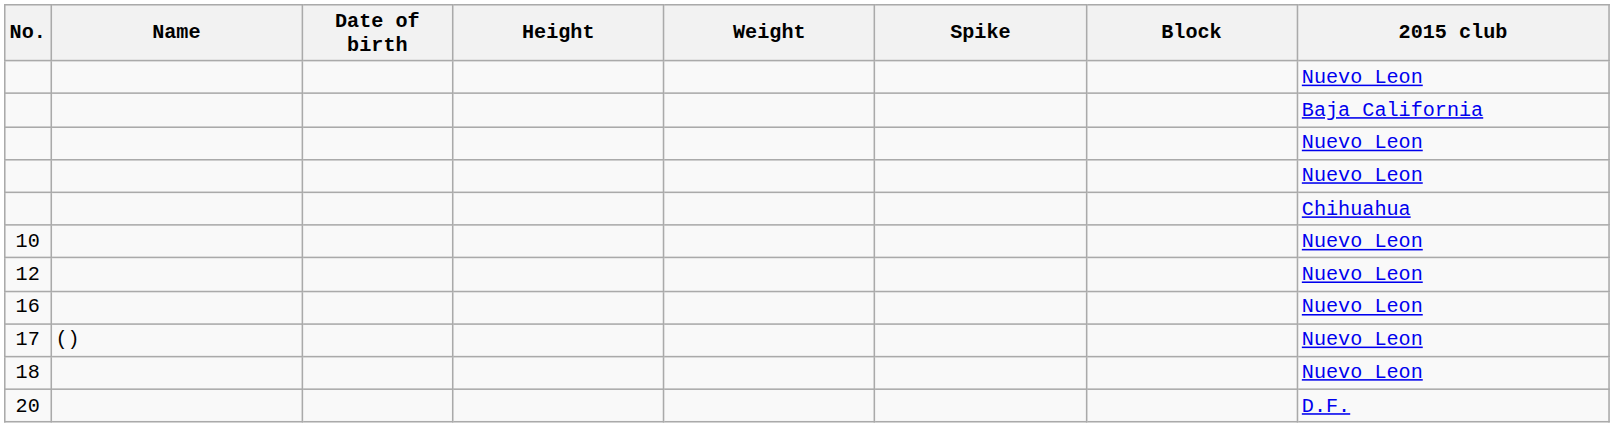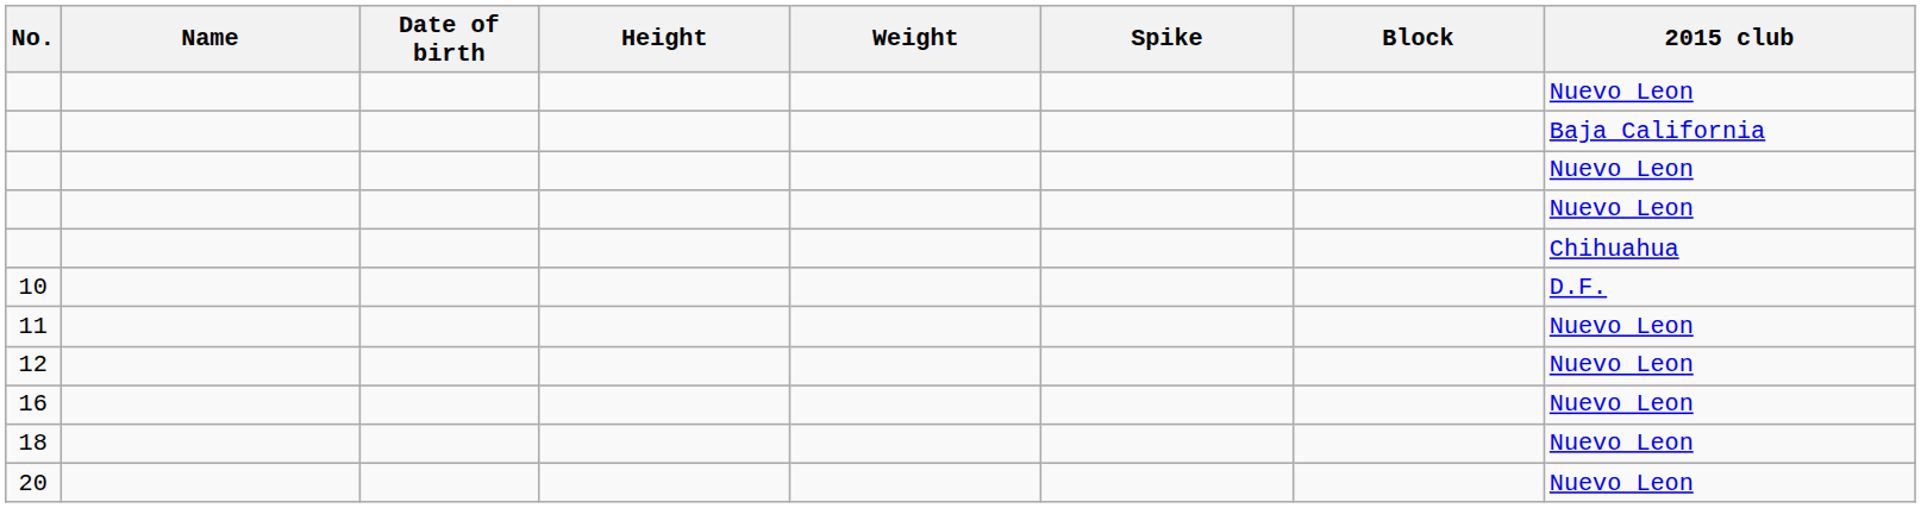10 | 2015 club: Nuevo Leon -> D.F.
+ row: 11 | Nuevo Leon
- row: 17 | () | Nuevo Leon
20 | 2015 club: D.F. -> Nuevo Leon
